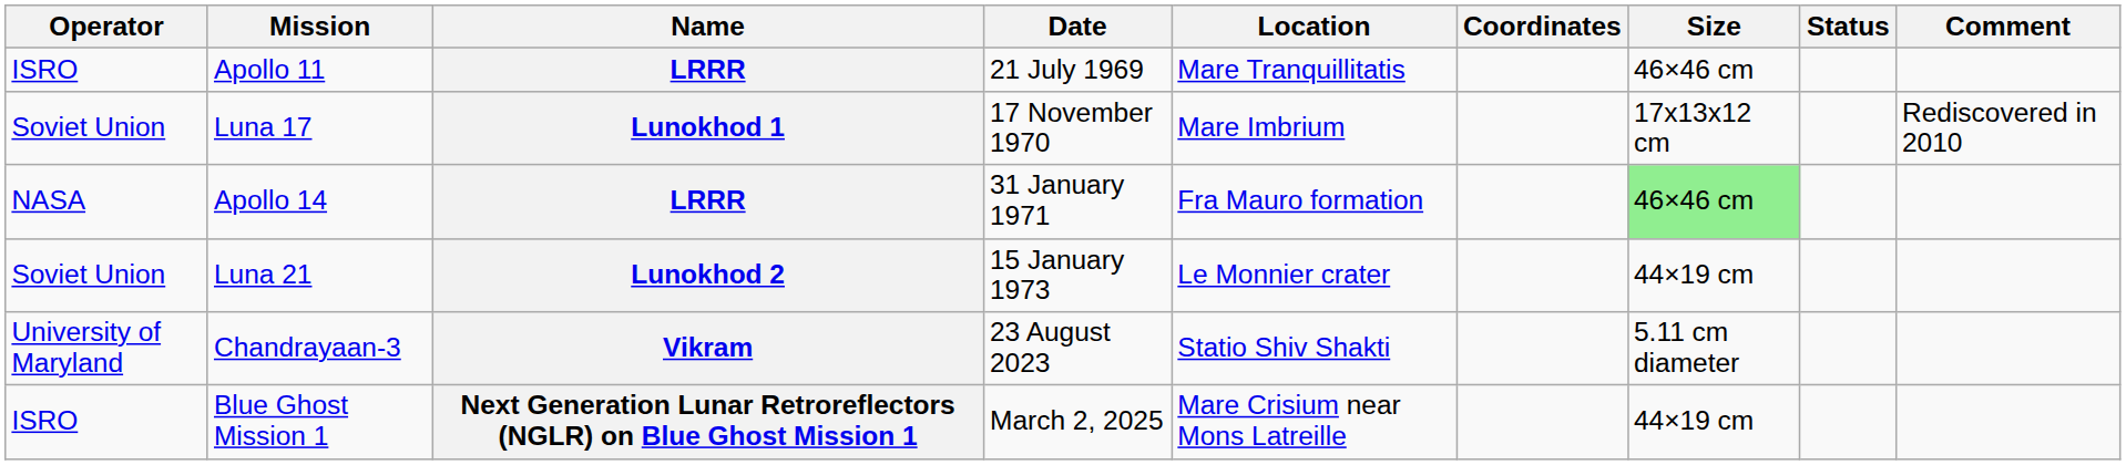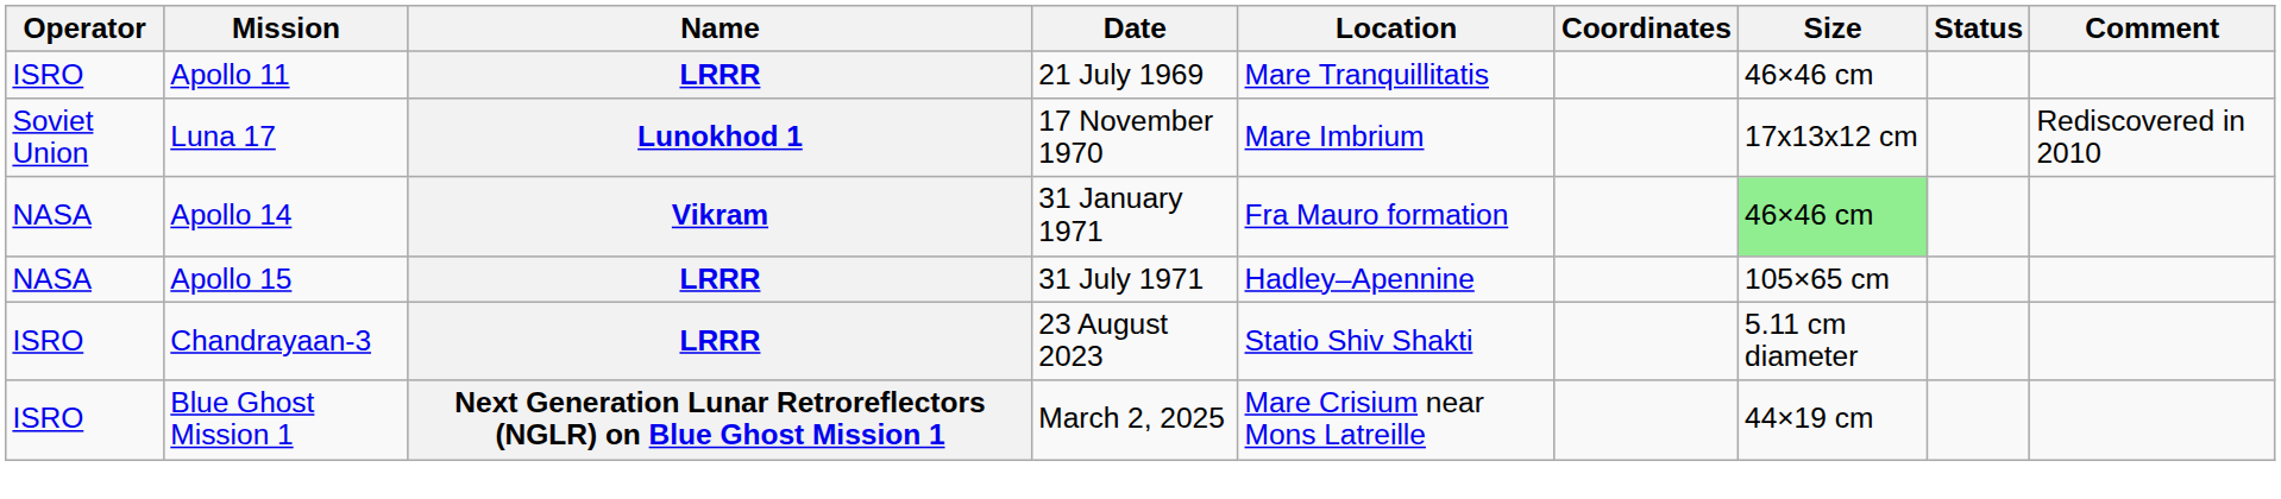Apollo 14 | Name: LRRR -> Vikram
+ row: NASA | Apollo 15 | LRRR | 31 July 1971 | Hadley–Apennine | 105×65 cm
- row: Soviet Union | Luna 21 | Lunokhod 2 | 15 January 1973 | Le Monnier crater | 44×19 cm
Chandrayaan-3 | Operator: University of Maryland -> ISRO
Chandrayaan-3 | Name: Vikram -> LRRR
